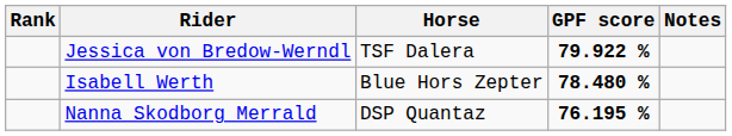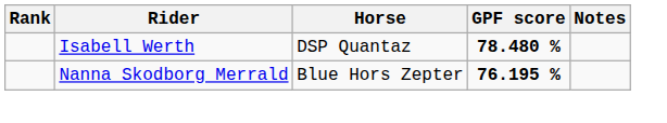- row: Jessica von Bredow-Werndl | TSF Dalera | 79.922 %
Isabell Werth | Horse: Blue Hors Zepter -> DSP Quantaz
Nanna Skodborg Merrald | Horse: DSP Quantaz -> Blue Hors Zepter
